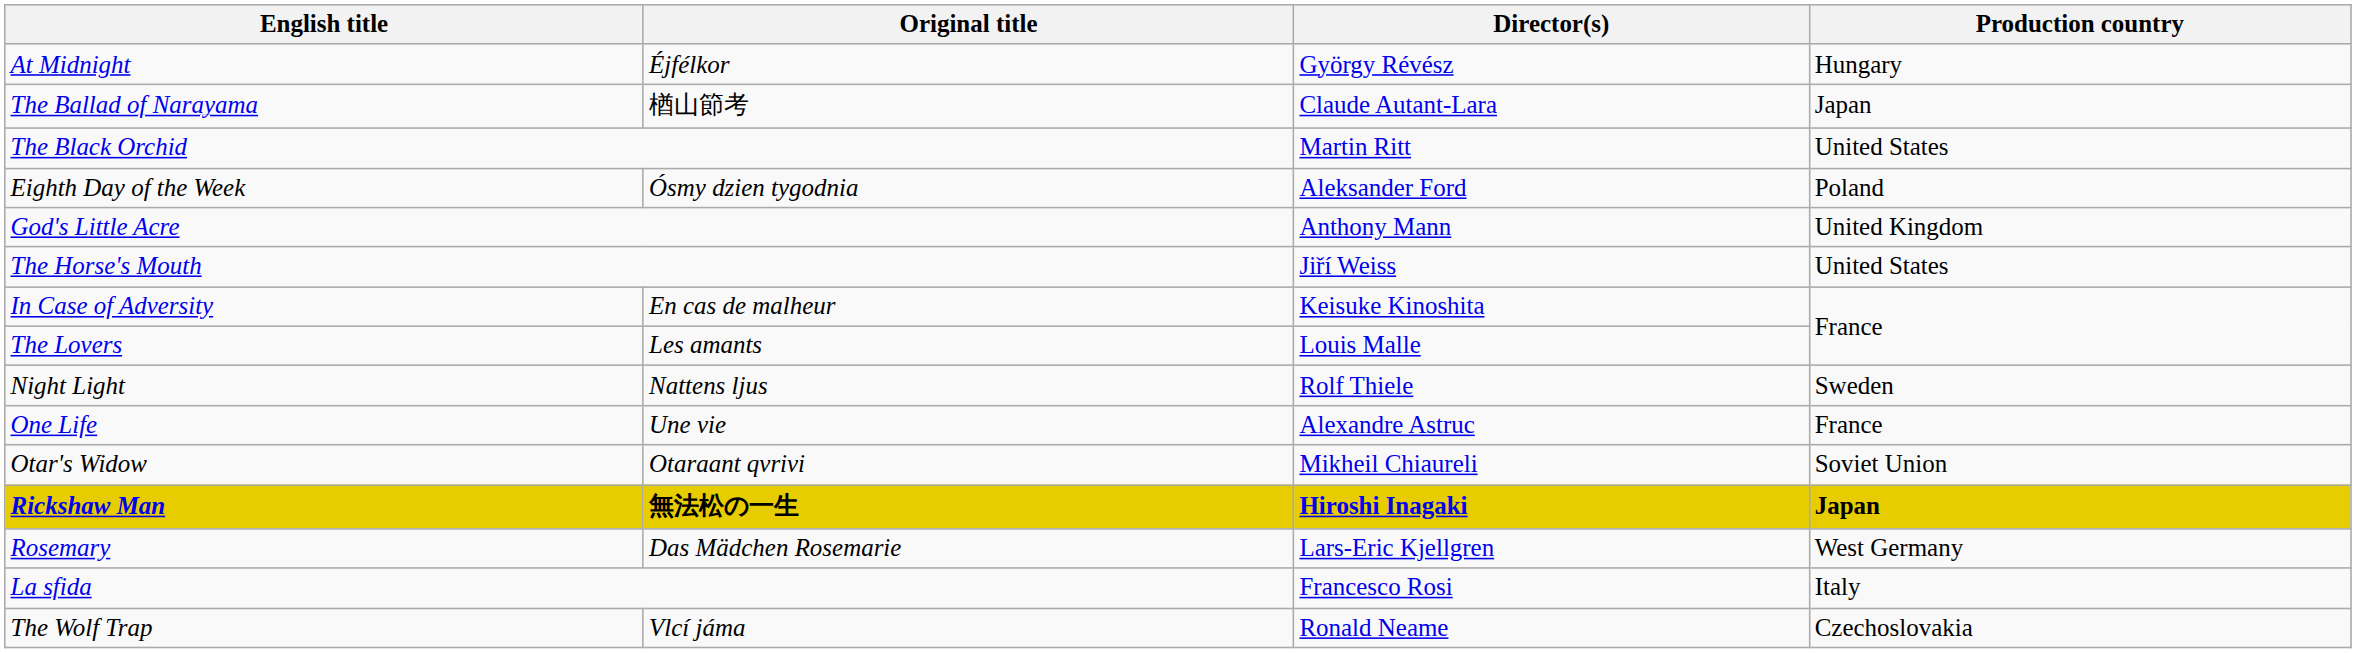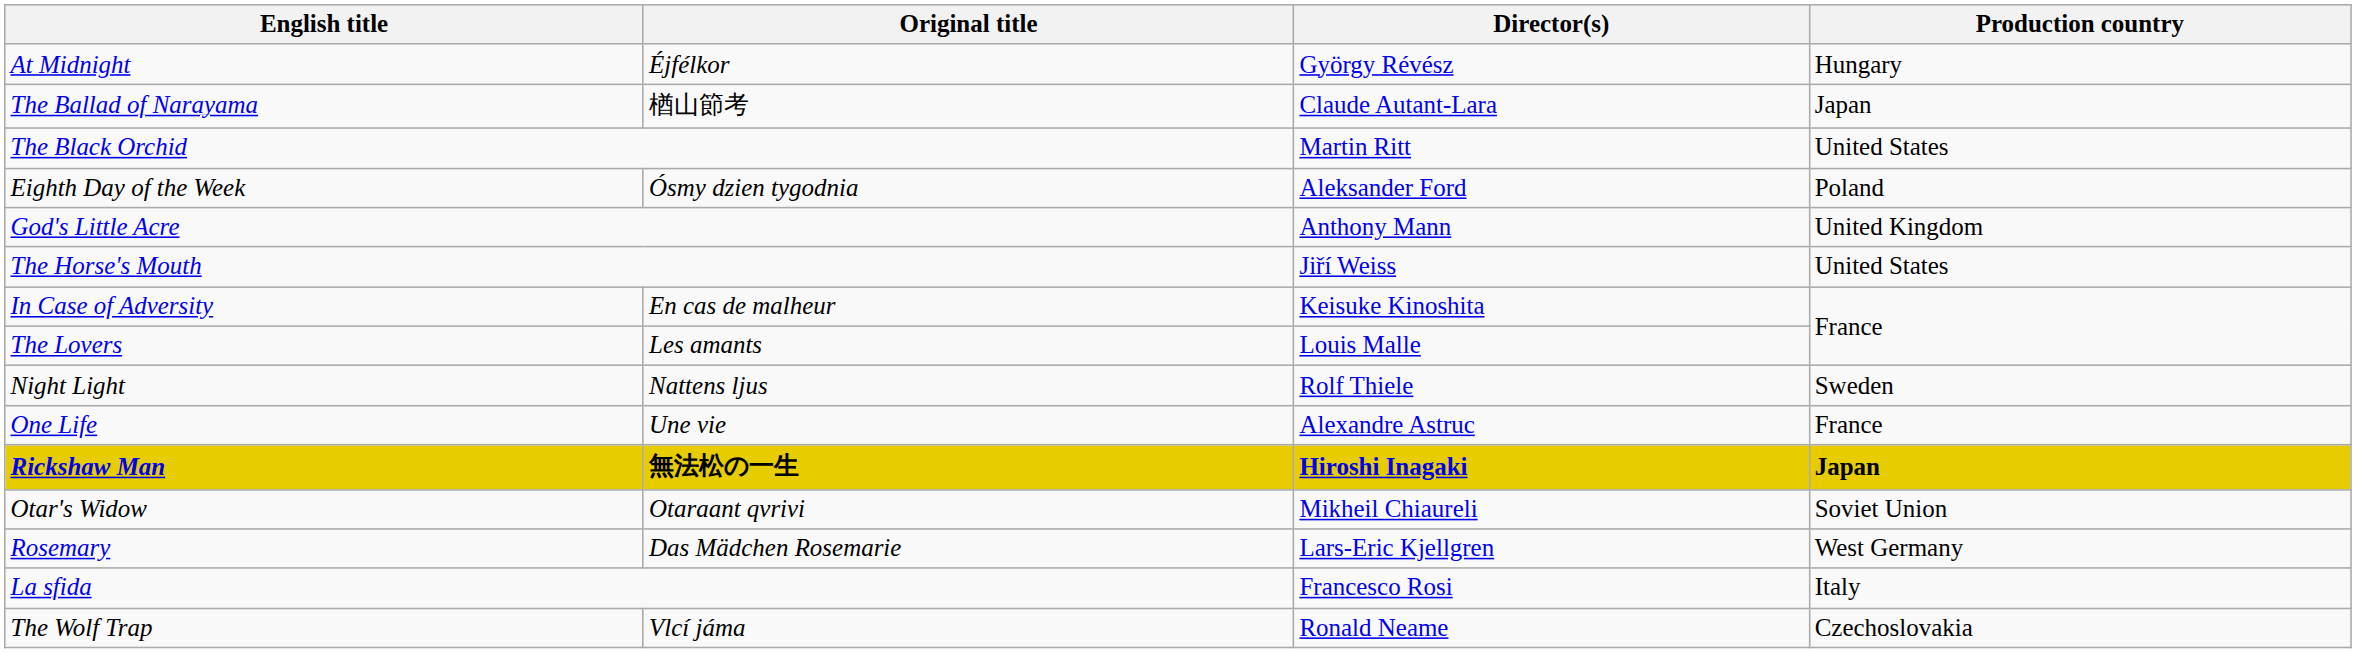rows swapped: Otar's Widow <-> Rickshaw Man
